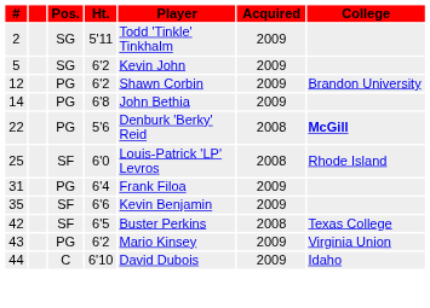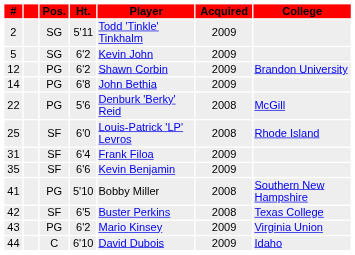22 | College: bold -> normal
31 | Pos.: PG -> SF
+ row: 41 | PG | 5'10 | Bobby Miller | 2008 | Southern New Hampshire
